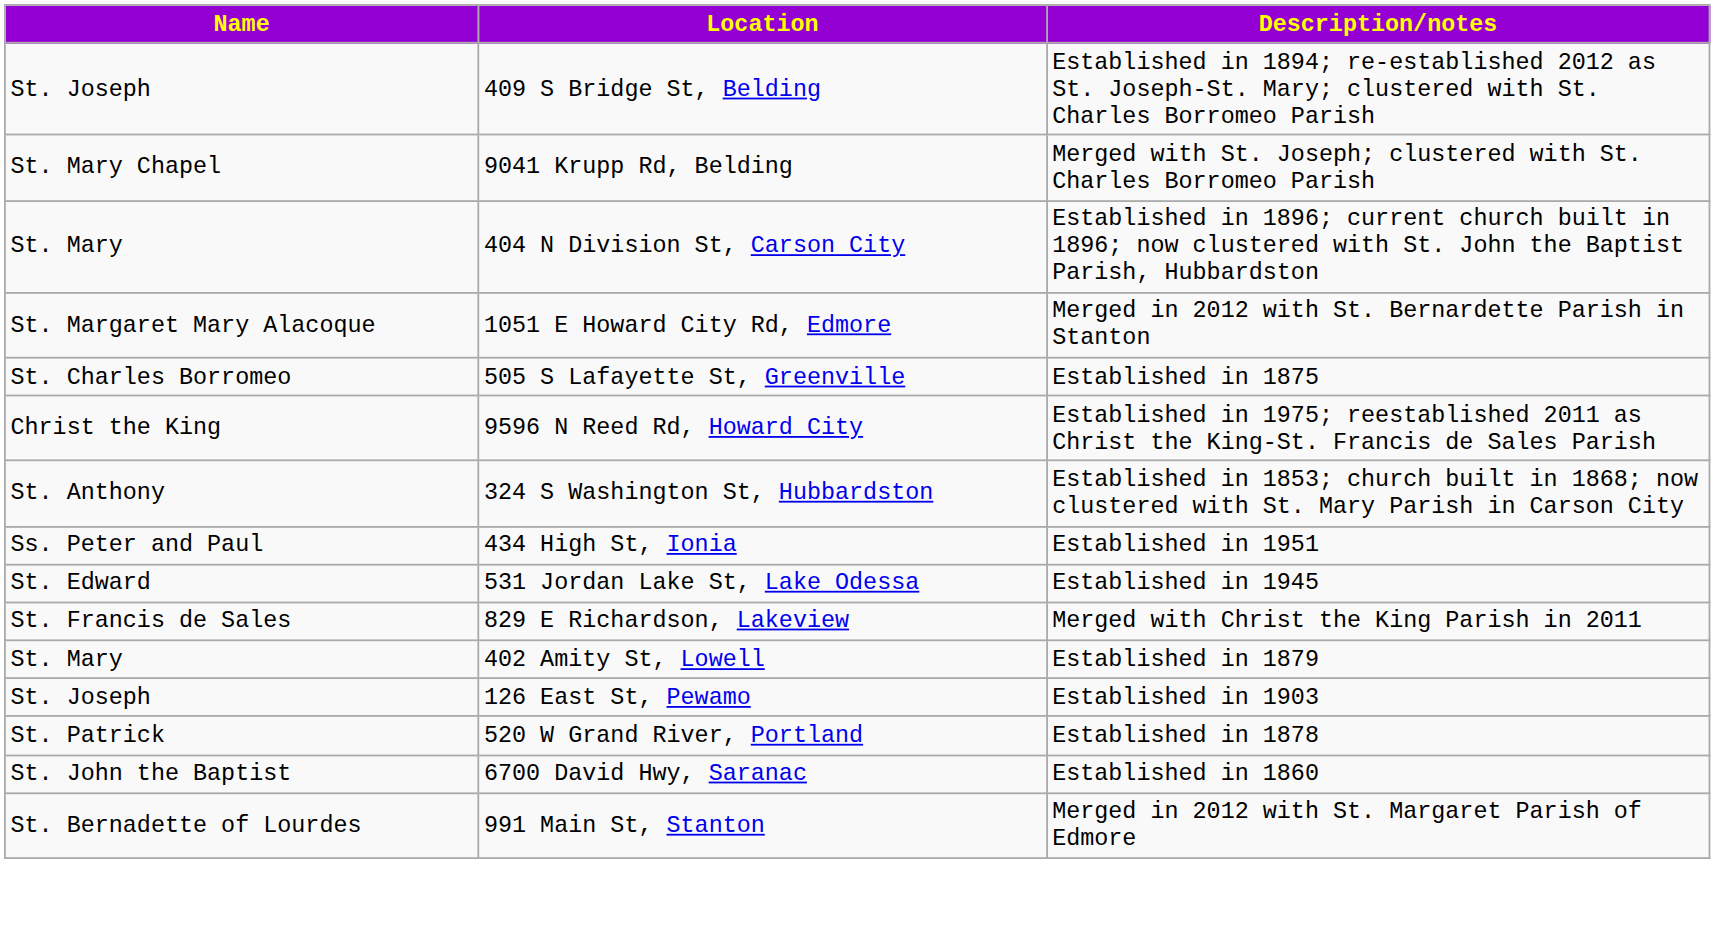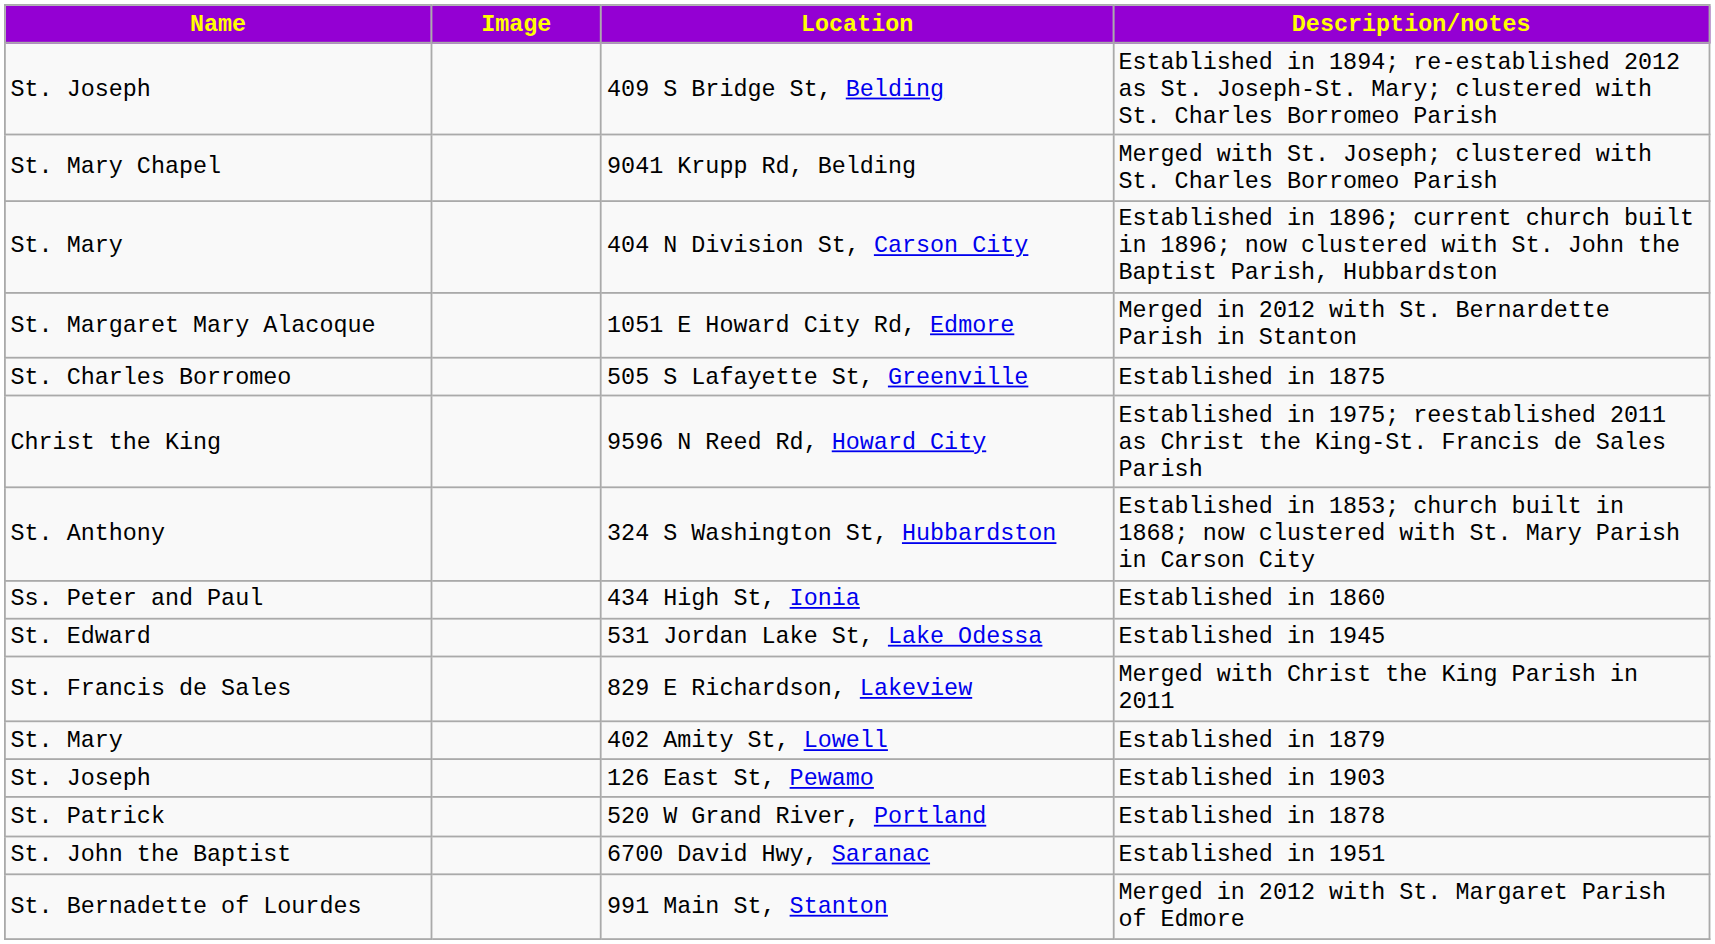+ column: Image
434 High St, Ionia | Description/notes: Established in 1951 -> Established in 1860
6700 David Hwy, Saranac | Description/notes: Established in 1860 -> Established in 1951
